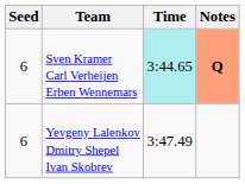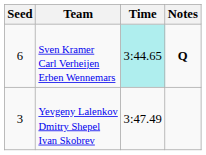Sven Kramer Carl Verheijen Erben Wennemars | Notes: lightsalmon background -> no background
Yevgeny Lalenkov Dmitry Shepel Ivan Skobrev | Seed: 6 -> 3
